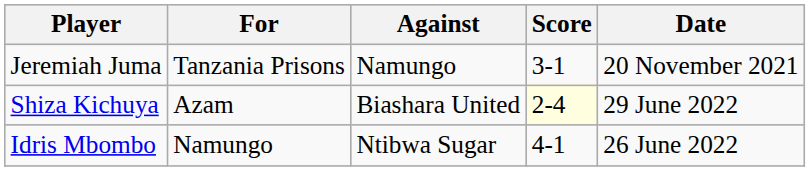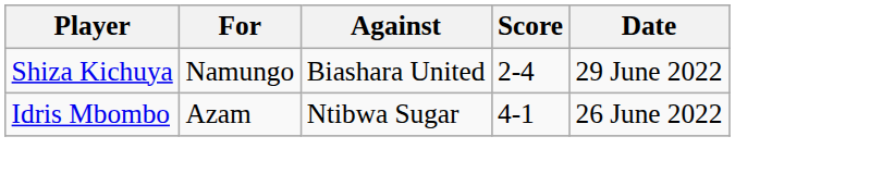- row: Jeremiah Juma | Tanzania Prisons | Namungo | 3-1 | 20 November 2021
Shiza Kichuya | For: Azam -> Namungo
Shiza Kichuya | Score: lightyellow background -> no background
Idris Mbombo | For: Namungo -> Azam
